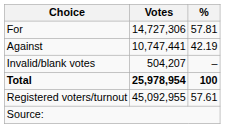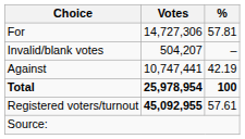rows swapped: Against <-> Invalid/blank votes
Registered voters/turnout | Votes: normal -> bold
